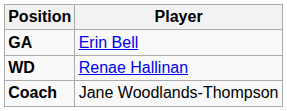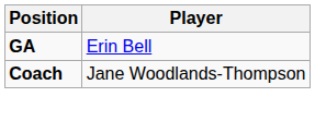- row: WD | Renae Hallinan
